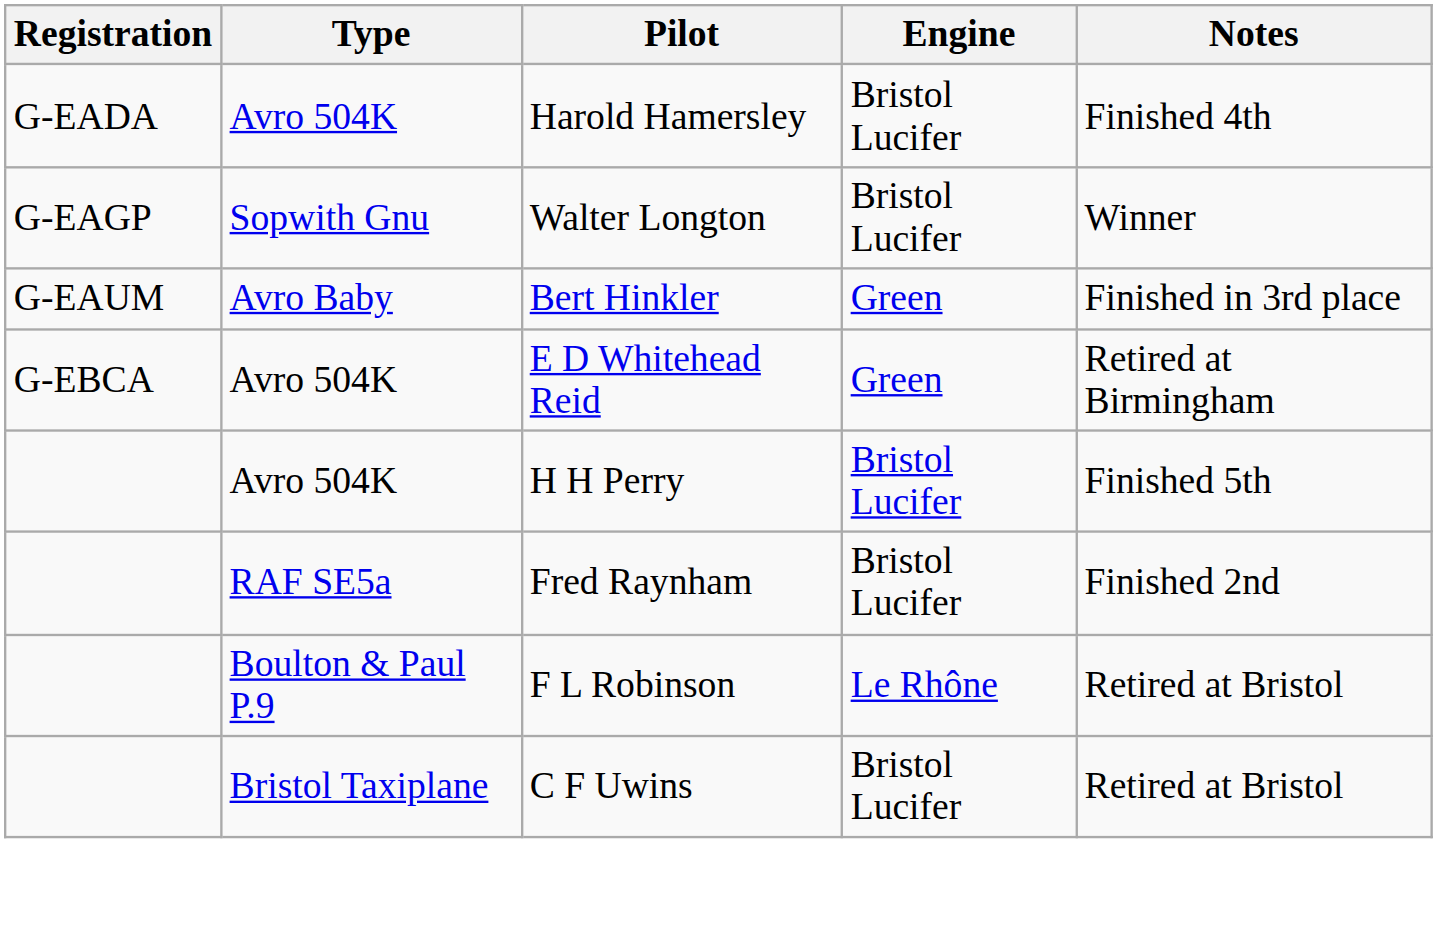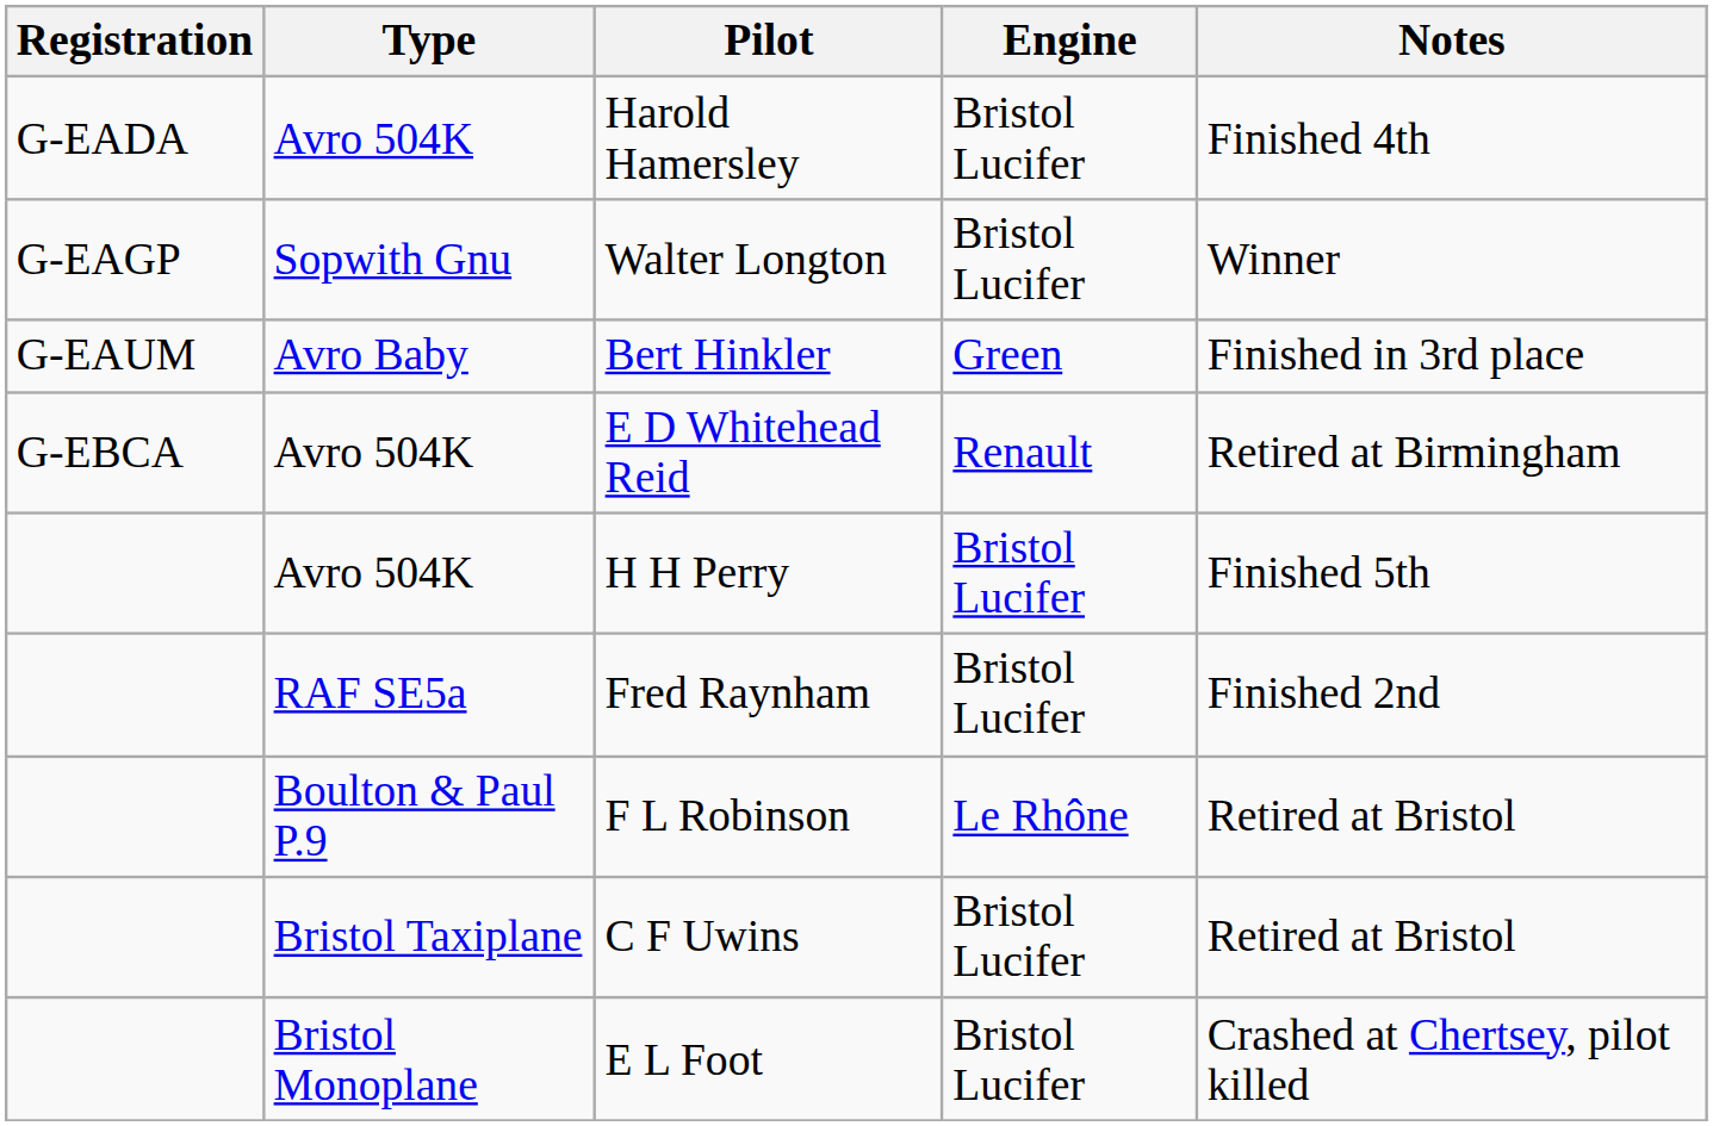E D Whitehead Reid | Engine: Green -> Renault
+ row: Bristol Monoplane | E L Foot | Bristol Lucifer | Crashed at Chertsey, pilot killed
